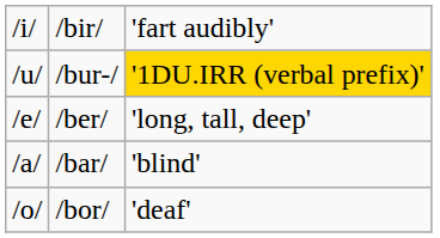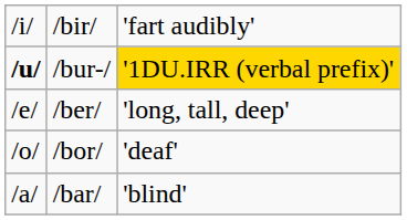/bur-/ | column 1: normal -> bold
rows swapped: /bor/ <-> /bar/
